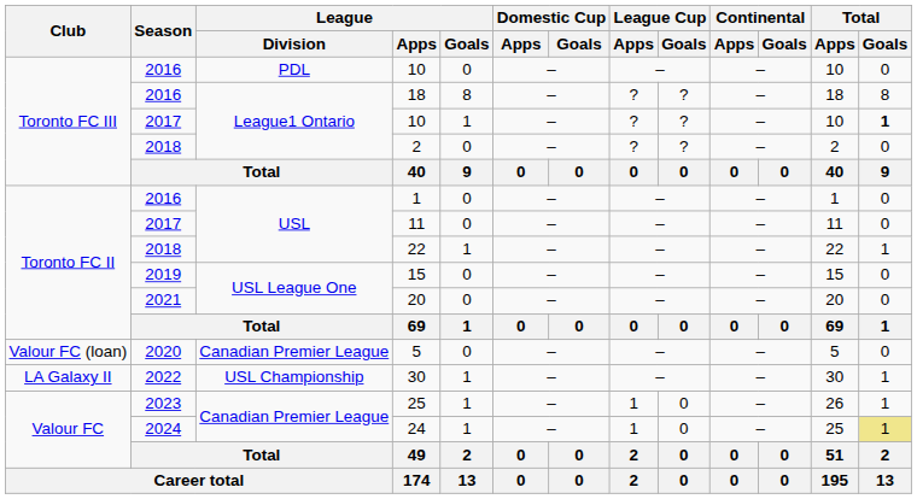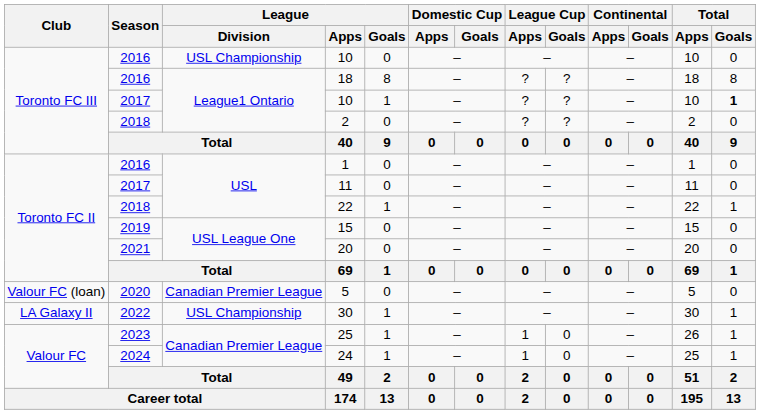2016 / 10 | League / Division: PDL -> USL Championship
24 | Total / Goals: khaki background -> no background
